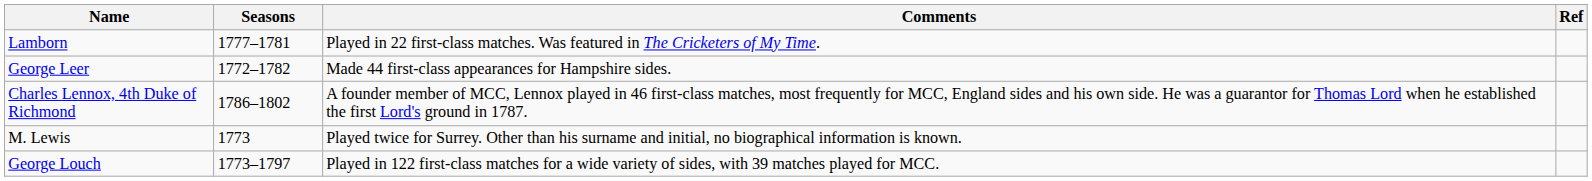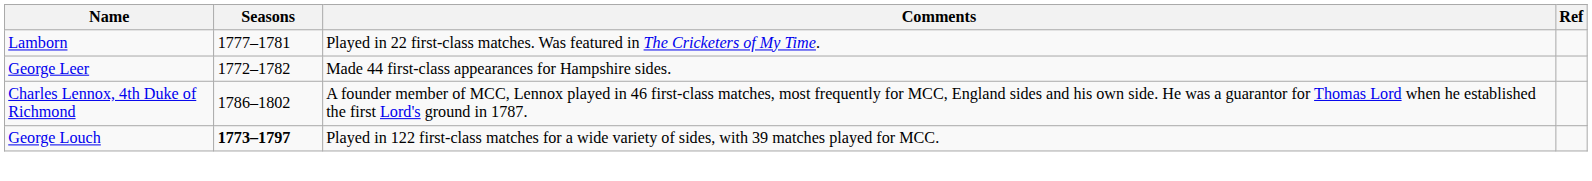- row: M. Lewis | 1773 | Played twice for Surrey. Other than his surname and initial, no biographical information is known.
George Louch | Seasons: normal -> bold
